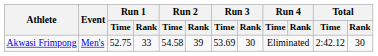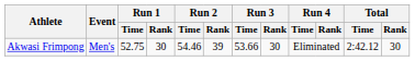Akwasi Frimpong | Run 1 / Rank: 33 -> 30
Akwasi Frimpong | Run 2 / Time: 54.58 -> 54.46
Akwasi Frimpong | Run 3 / Time: 53.69 -> 53.66
